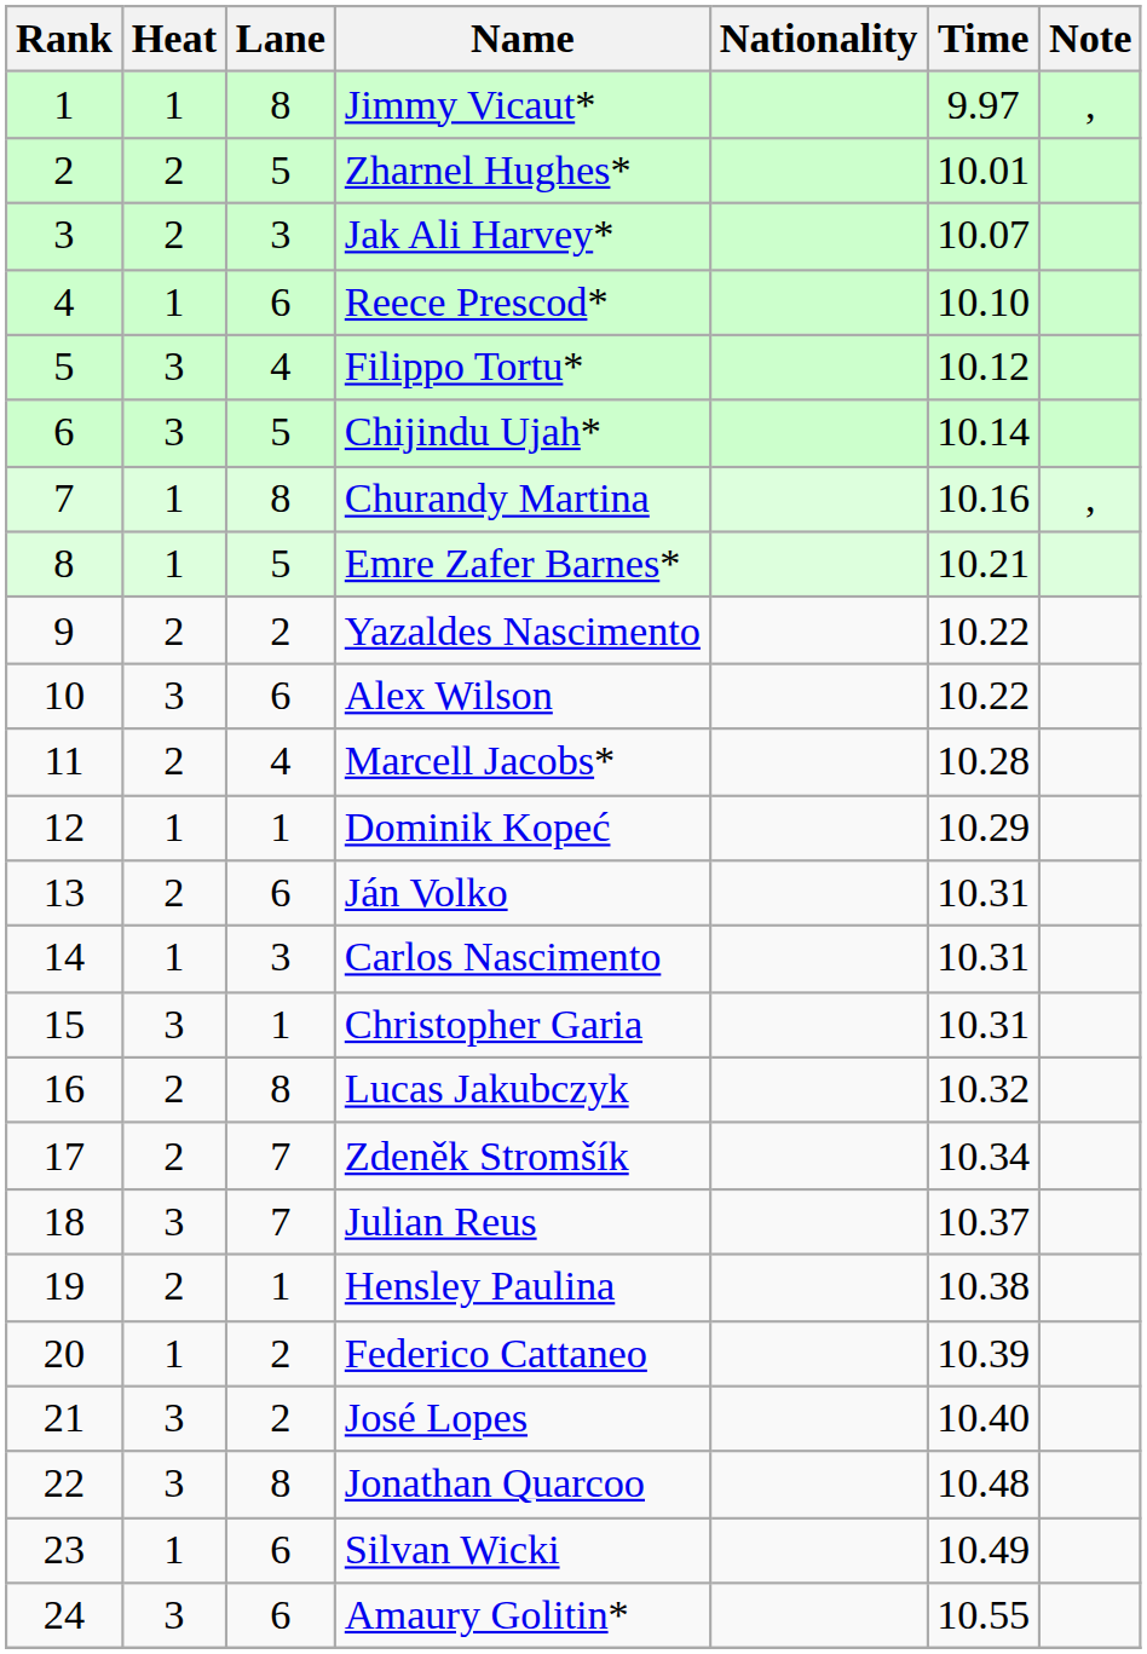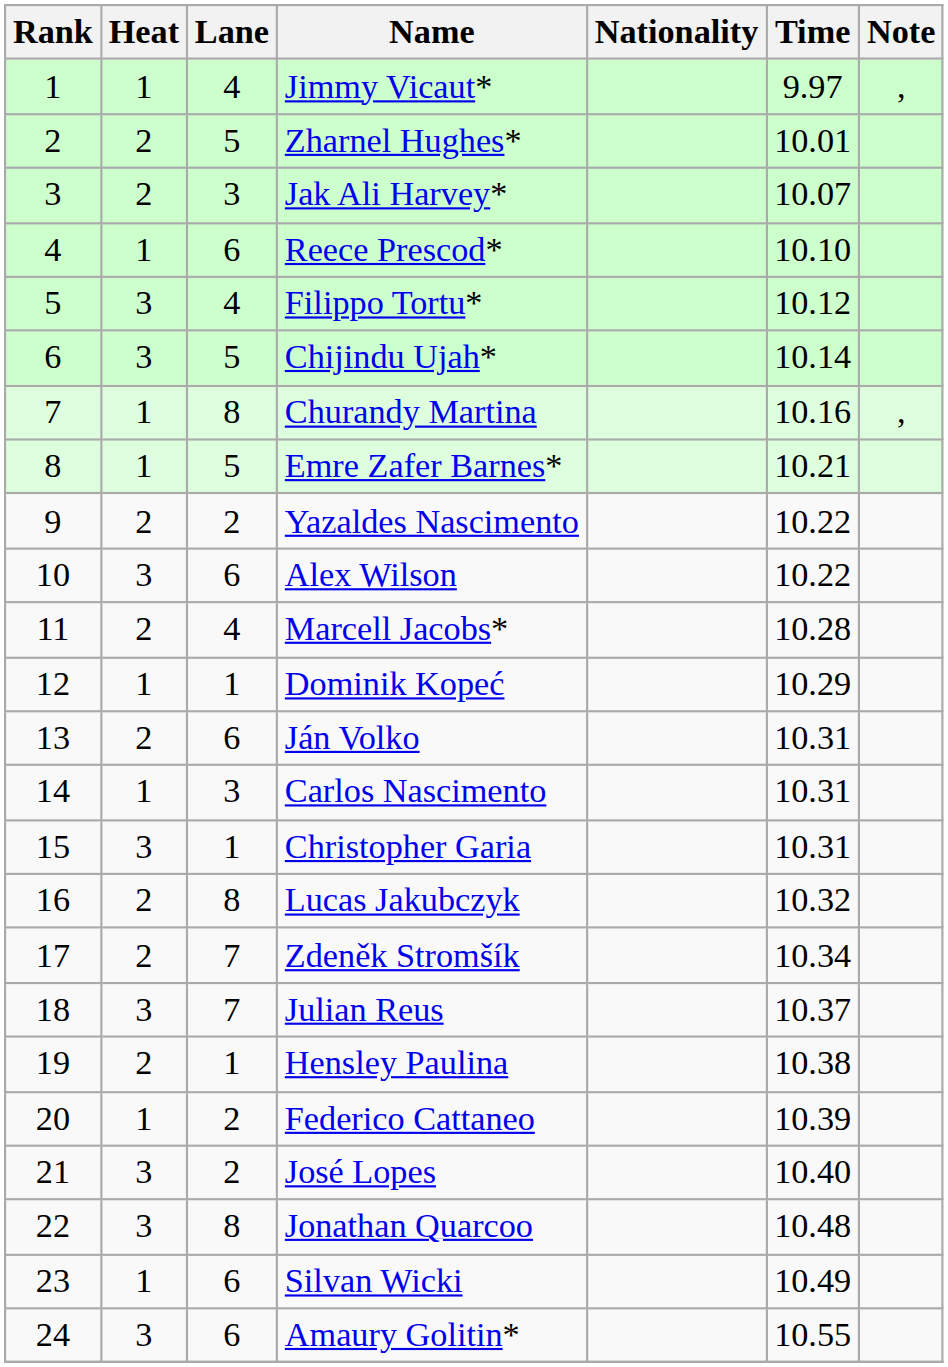Jimmy Vicaut* | Lane: 8 -> 4
